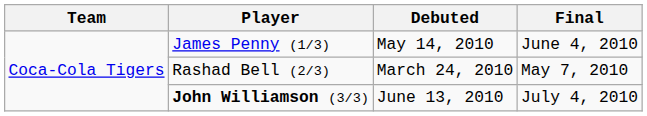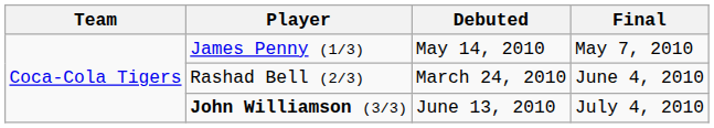James Penny (1/3) | Final: June 4, 2010 -> May 7, 2010
Rashad Bell (2/3) | Final: May 7, 2010 -> June 4, 2010
